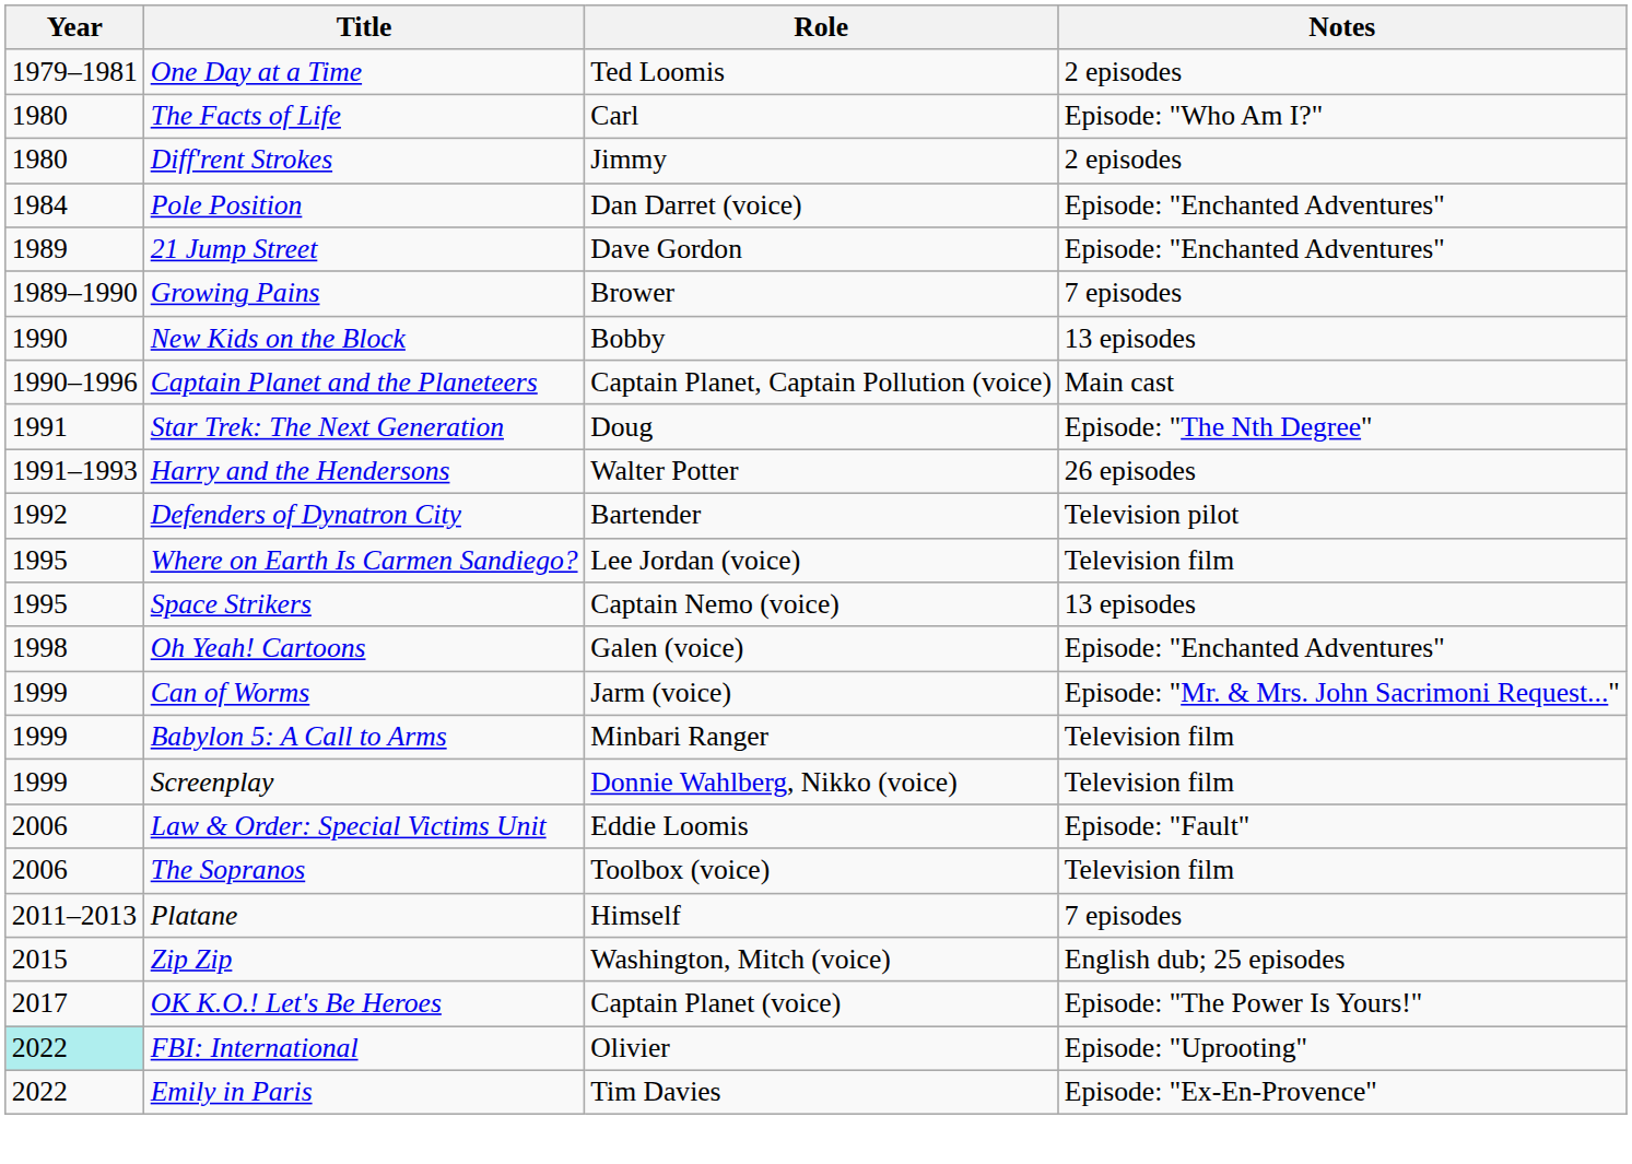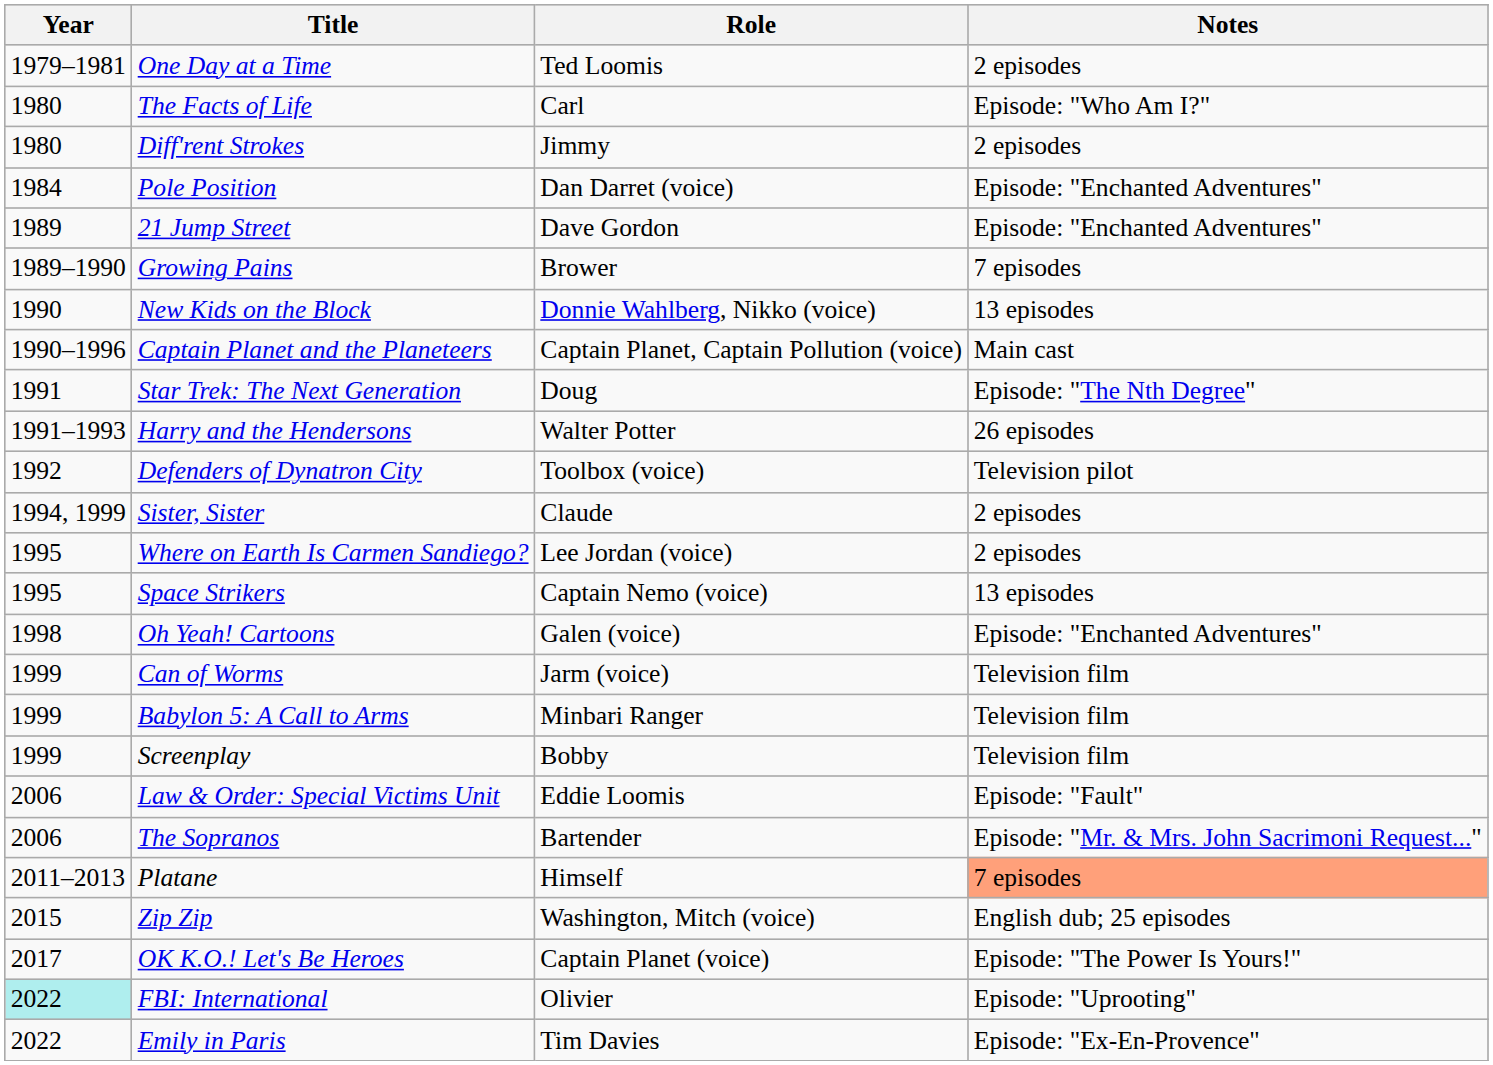New Kids on the Block | Role: Bobby -> Donnie Wahlberg, Nikko (voice)
Defenders of Dynatron City | Role: Bartender -> Toolbox (voice)
+ row: 1994, 1999 | Sister, Sister | Claude | 2 episodes
Where on Earth Is Carmen Sandiego? | Notes: Television film -> 2 episodes
Can of Worms | Notes: Episode: "Mr. & Mrs. John Sacrimoni Request..." -> Television film
Screenplay | Role: Donnie Wahlberg, Nikko (voice) -> Bobby
The Sopranos | Role: Toolbox (voice) -> Bartender
The Sopranos | Notes: Television film -> Episode: "Mr. & Mrs. John Sacrimoni Request..."
Platane | Notes: no background -> lightsalmon background
